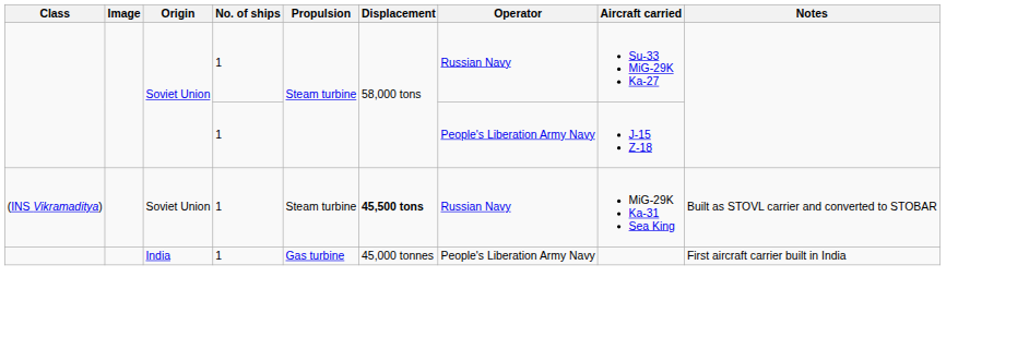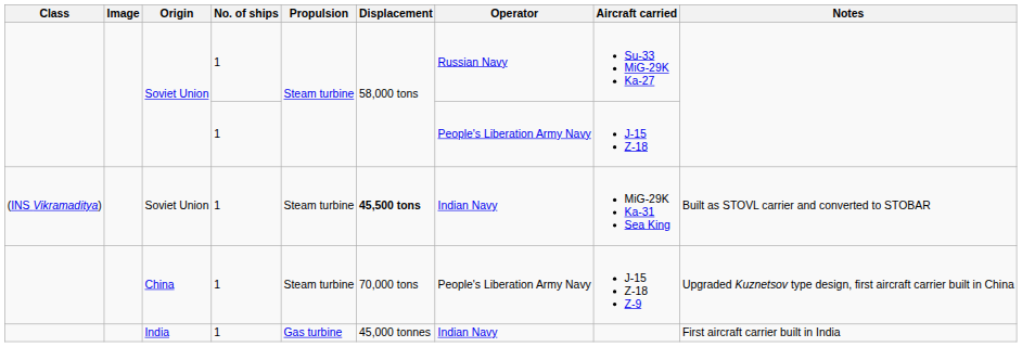(INS Vikramaditya) / Soviet Union | Operator: Russian Navy -> Indian Navy
+ row: China | 1 | Steam turbine | 70,000 tons | People's Liberation Army Navy | J-15 Z-18 Z-9 | Upgraded Kuznetsov type design, first aircraft carrier built in China
India | Operator: People's Liberation Army Navy -> Indian Navy
